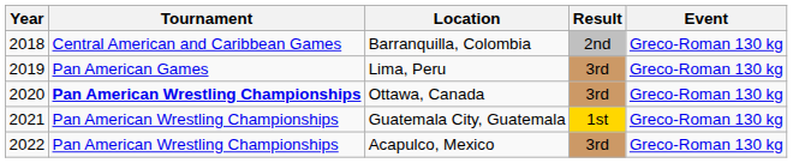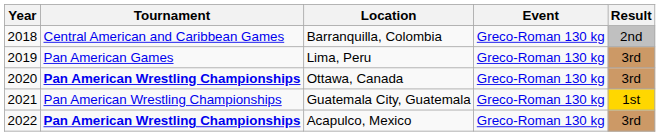columns swapped: Result <-> Event
Acapulco, Mexico | Tournament: normal -> bold
